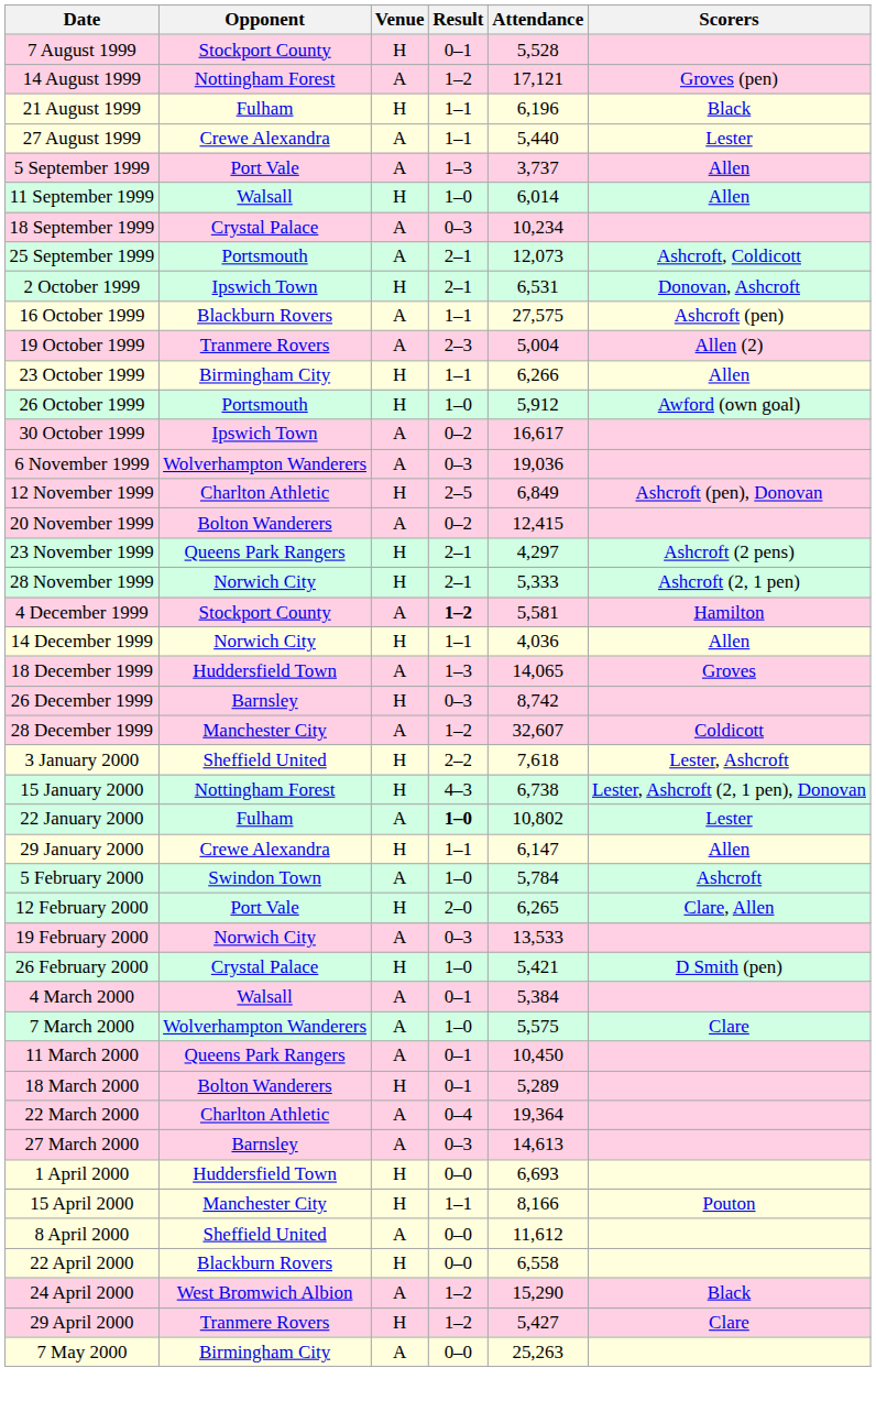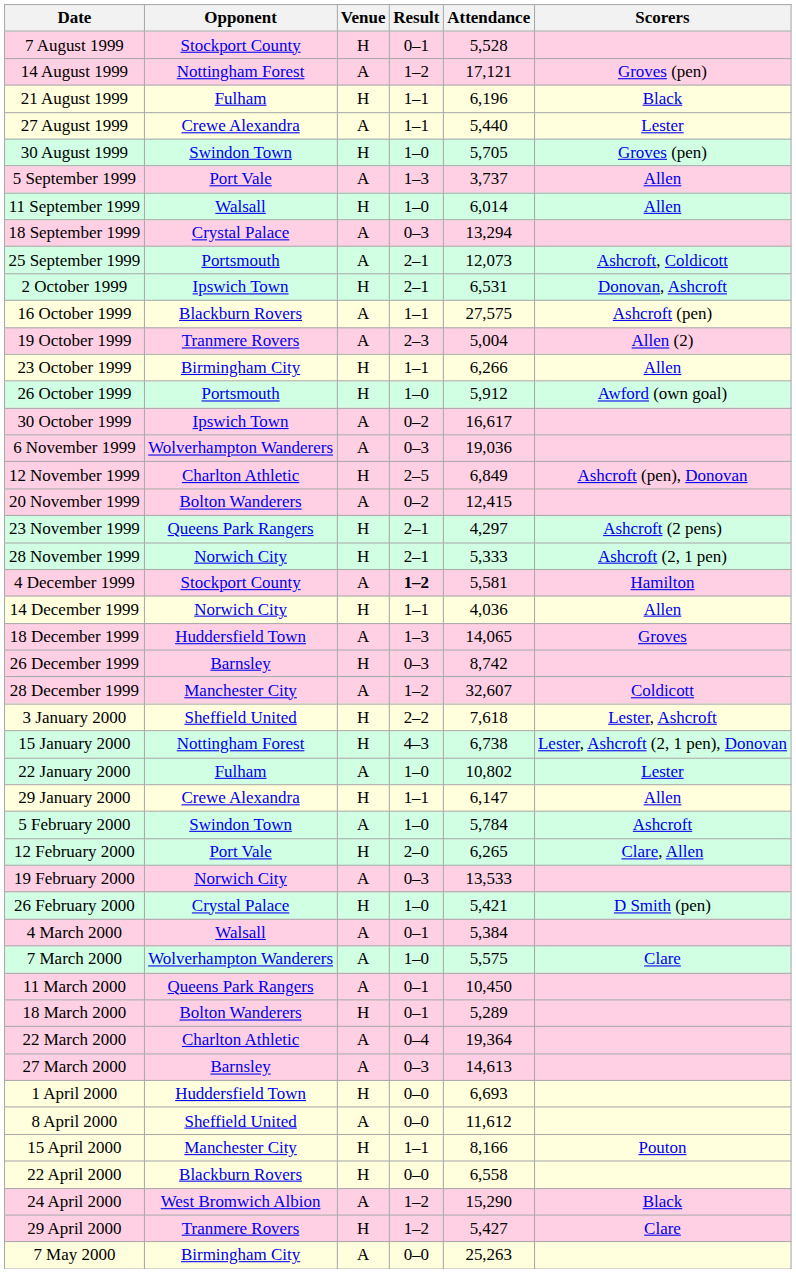+ row: 30 August 1999 | Swindon Town | H | 1–0 | 5,705 | Groves (pen)
18 September 1999 | Attendance: 10,234 -> 13,294
22 January 2000 | Result: bold -> normal
rows swapped: 8 April 2000 <-> 15 April 2000
